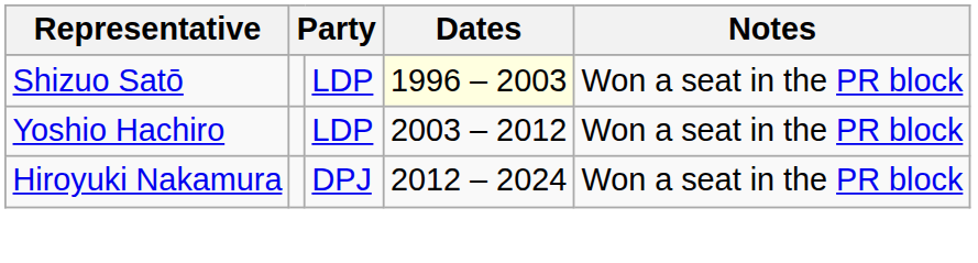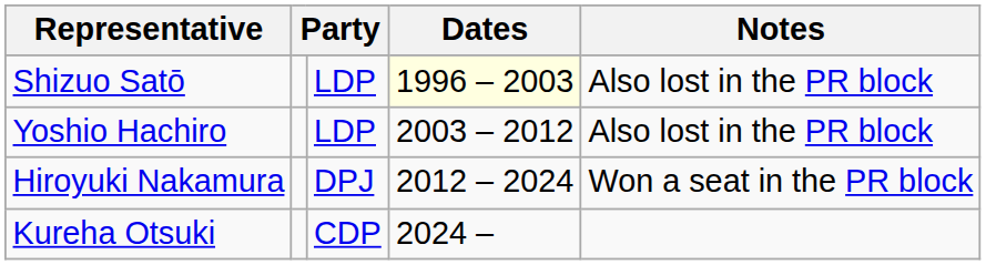Shizuo Satō | Notes: Won a seat in the PR block -> Also lost in the PR block
Yoshio Hachiro | Notes: Won a seat in the PR block -> Also lost in the PR block
+ row: Kureha Otsuki | CDP | 2024 –
